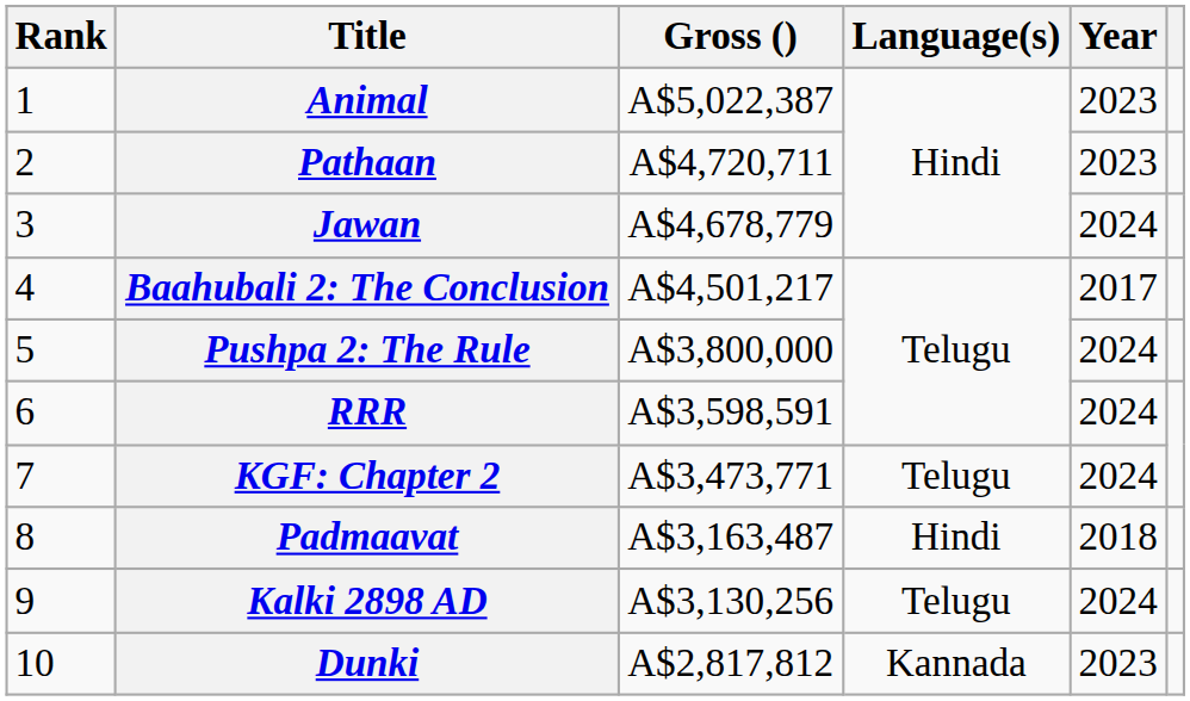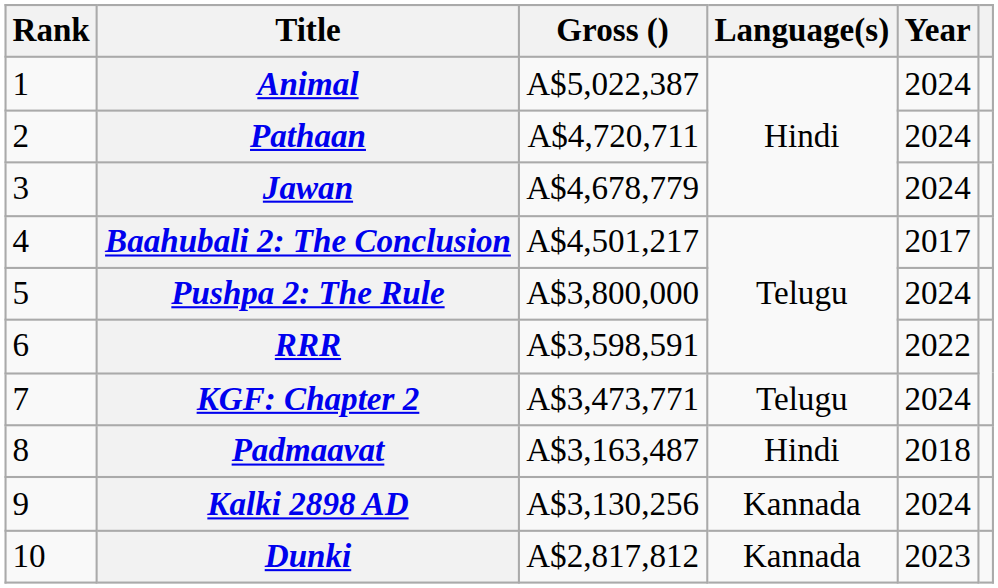Animal | Year: 2023 -> 2024
Pathaan | Year: 2023 -> 2024
RRR | Year: 2024 -> 2022
Kalki 2898 AD | Language(s): Telugu -> Kannada
